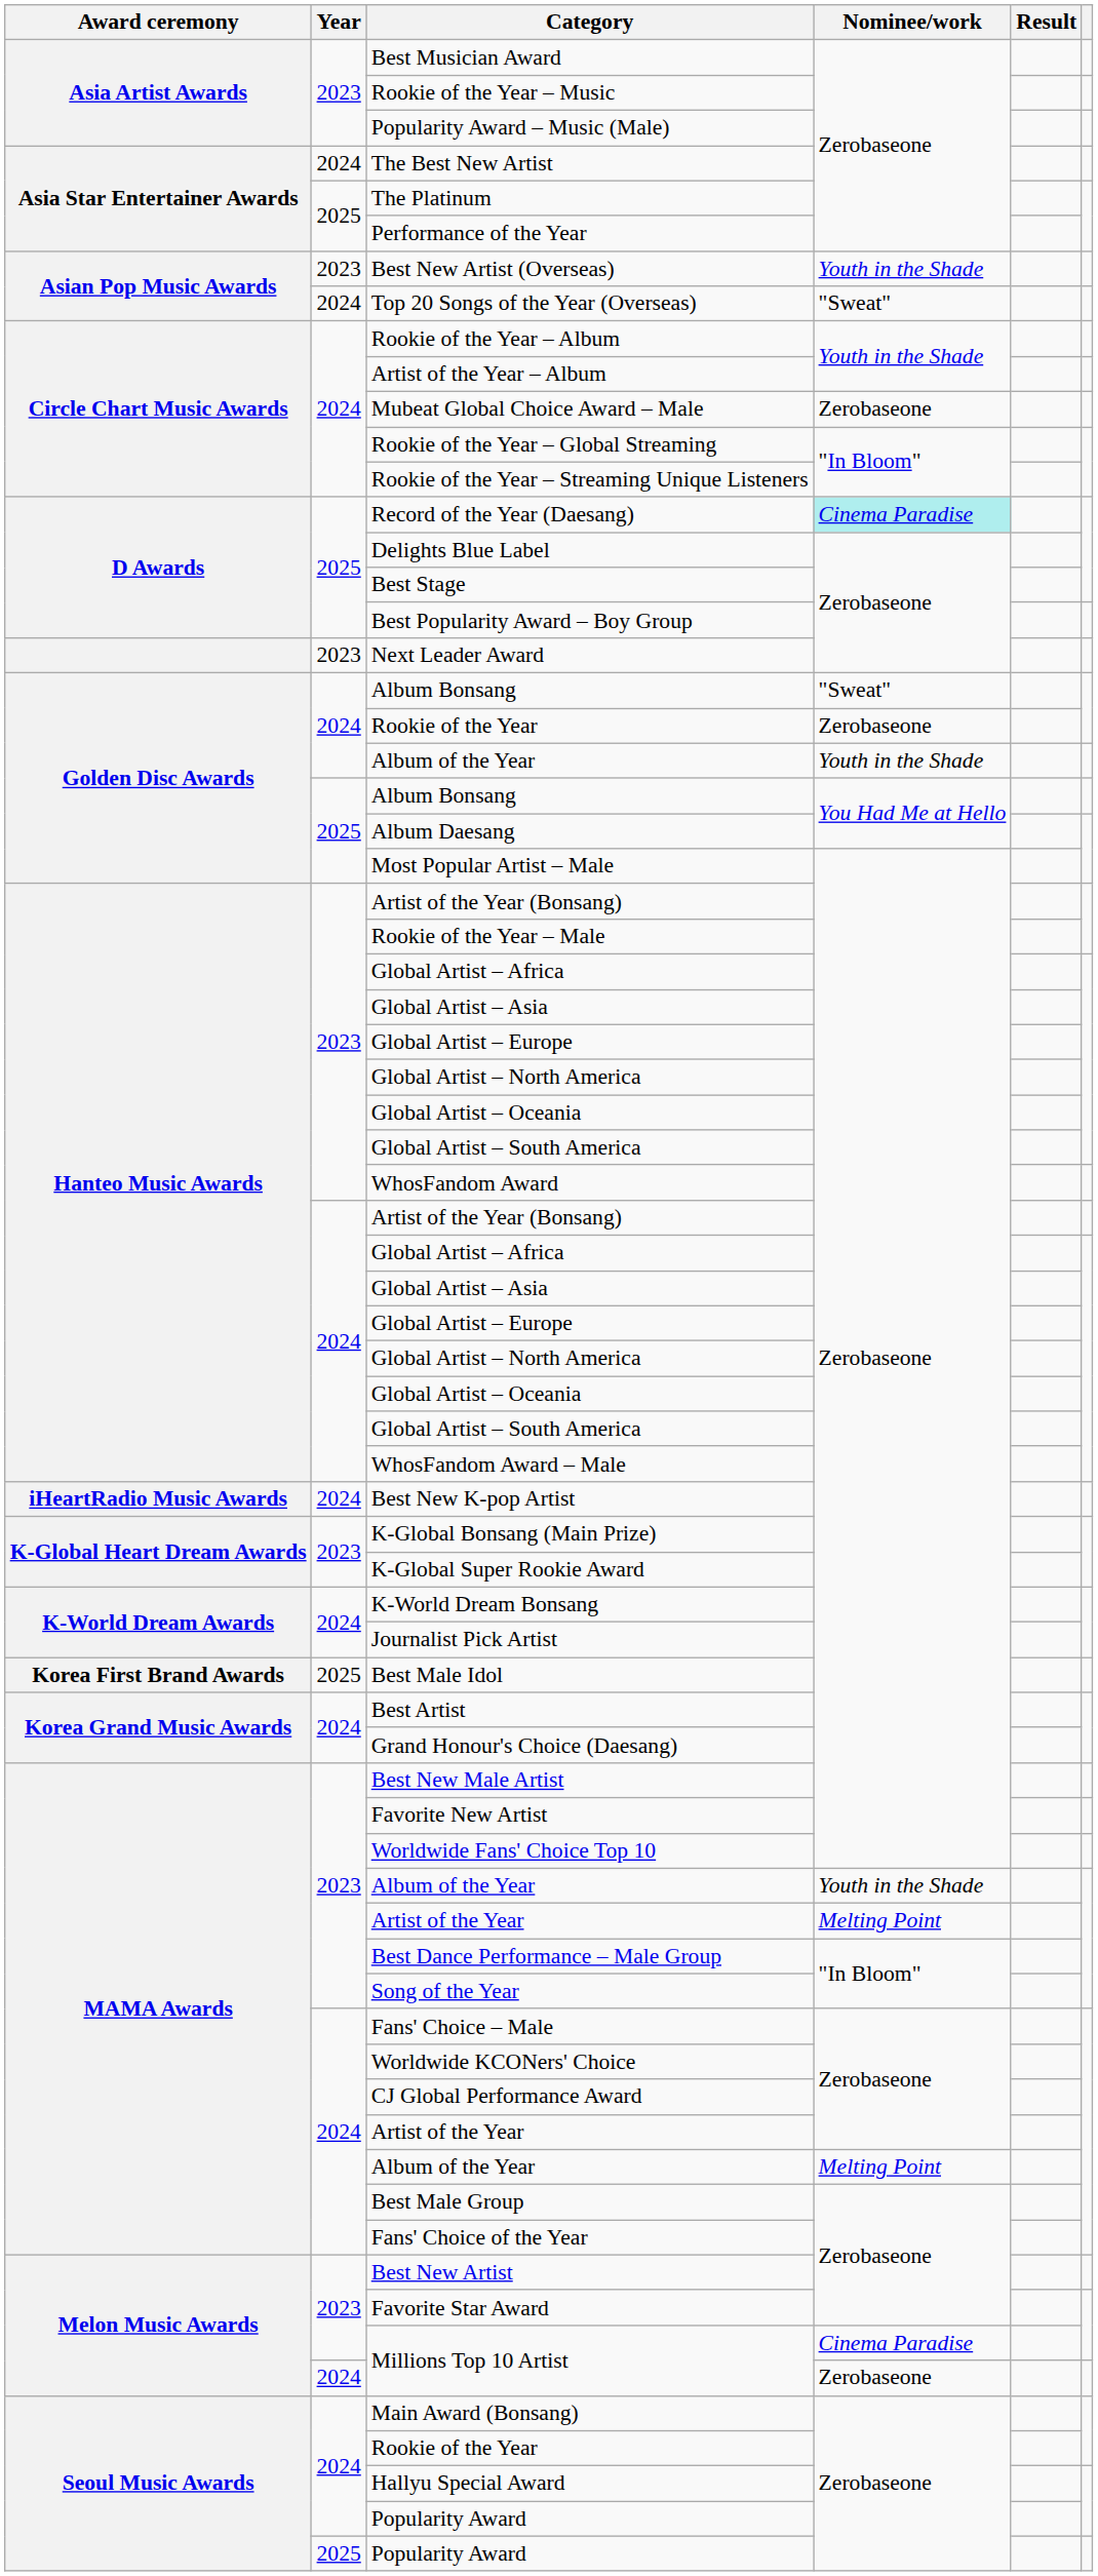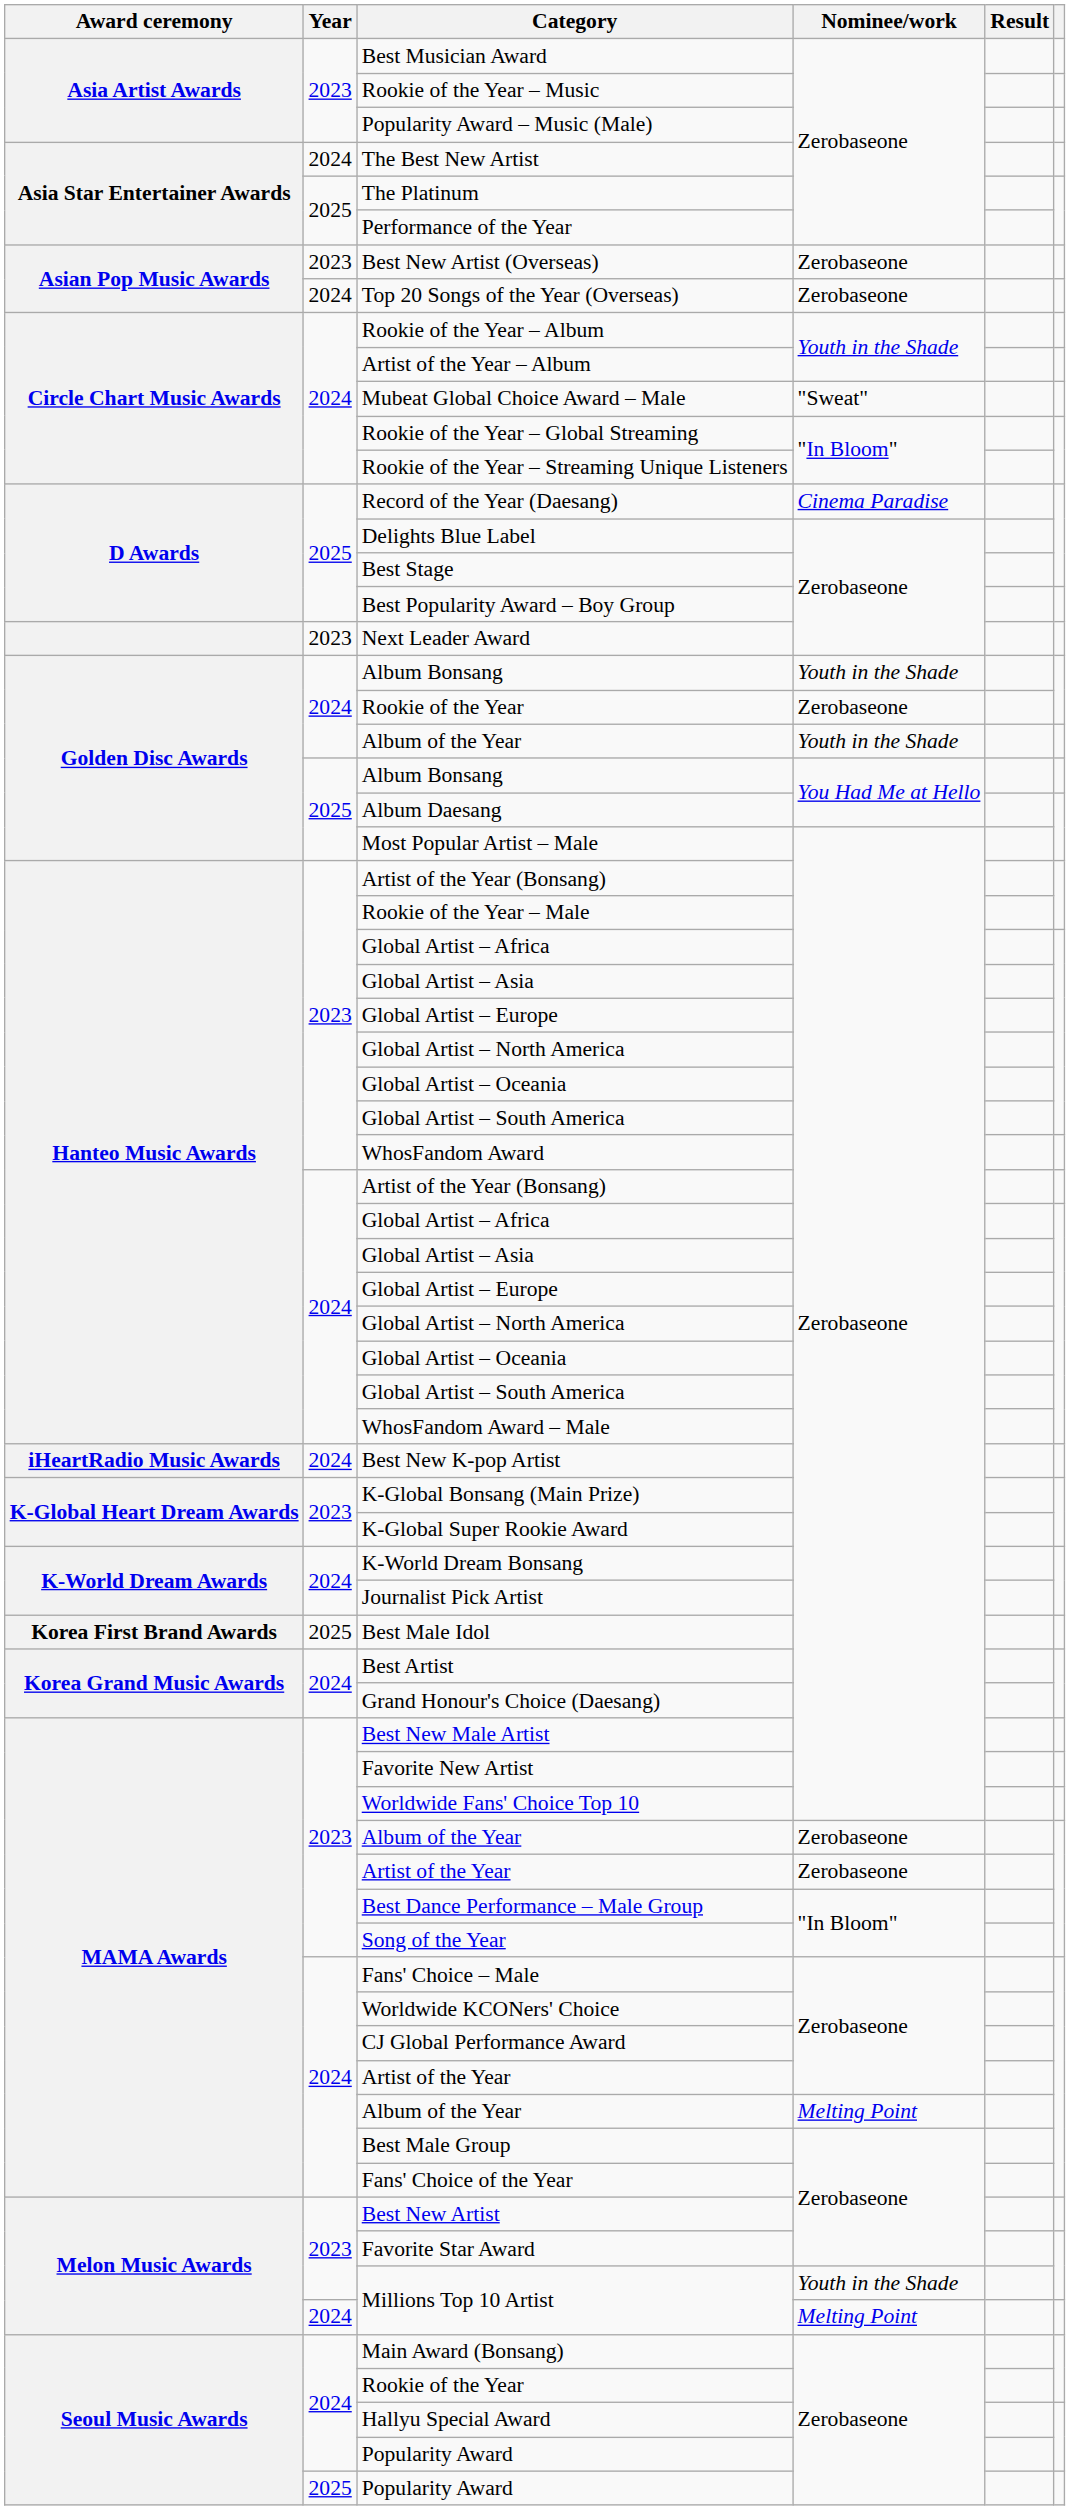Best New Artist (Overseas) | Nominee/work: Youth in the Shade -> Zerobaseone
Top 20 Songs of the Year (Overseas) | Nominee/work: "Sweat" -> Zerobaseone
Mubeat Global Choice Award – Male | Nominee/work: Zerobaseone -> "Sweat"
Record of the Year (Daesang) | Nominee/work: paleturquoise background -> no background
2024 / Album Bonsang | Nominee/work: "Sweat" -> Youth in the Shade
2023 / Album of the Year | Nominee/work: Youth in the Shade -> Zerobaseone
2023 / Artist of the Year | Nominee/work: Melting Point -> Zerobaseone
2023 / Millions Top 10 Artist | Nominee/work: Cinema Paradise -> Youth in the Shade
2024 / Millions Top 10 Artist | Nominee/work: Zerobaseone -> Melting Point
